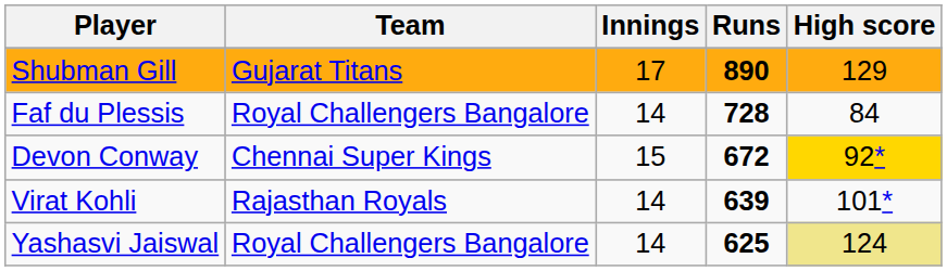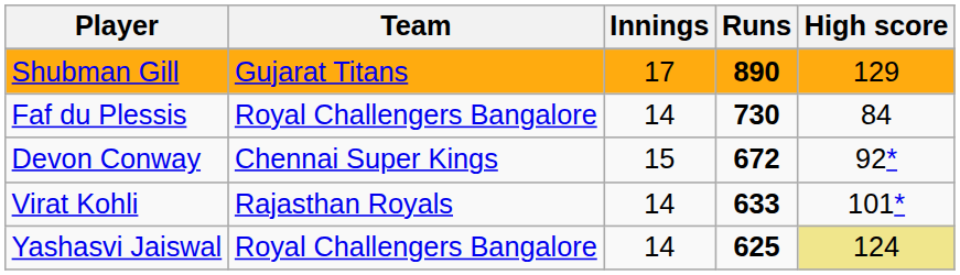Faf du Plessis | Runs: 728 -> 730
Devon Conway | High score: gold background -> no background
Virat Kohli | Runs: 639 -> 633
